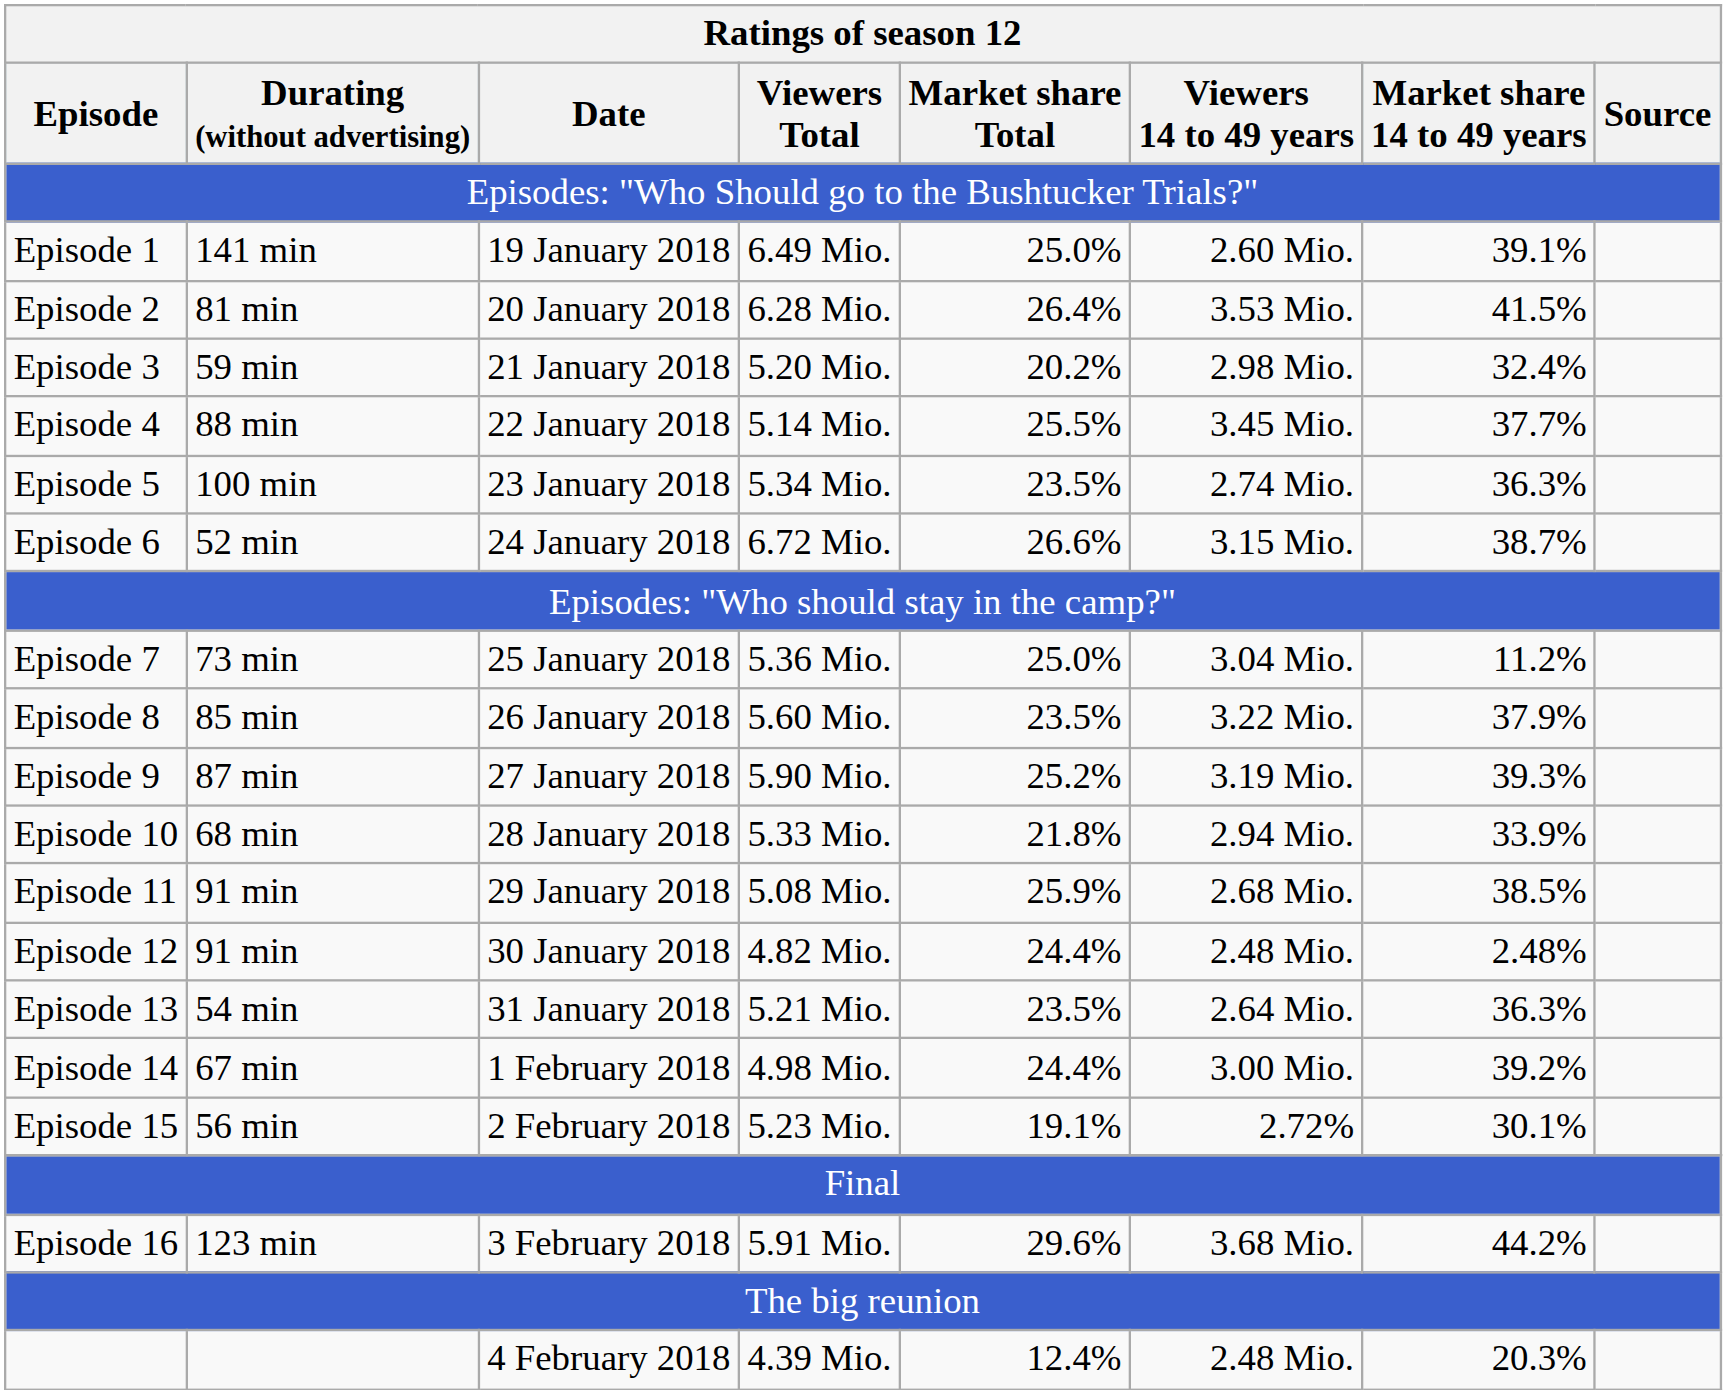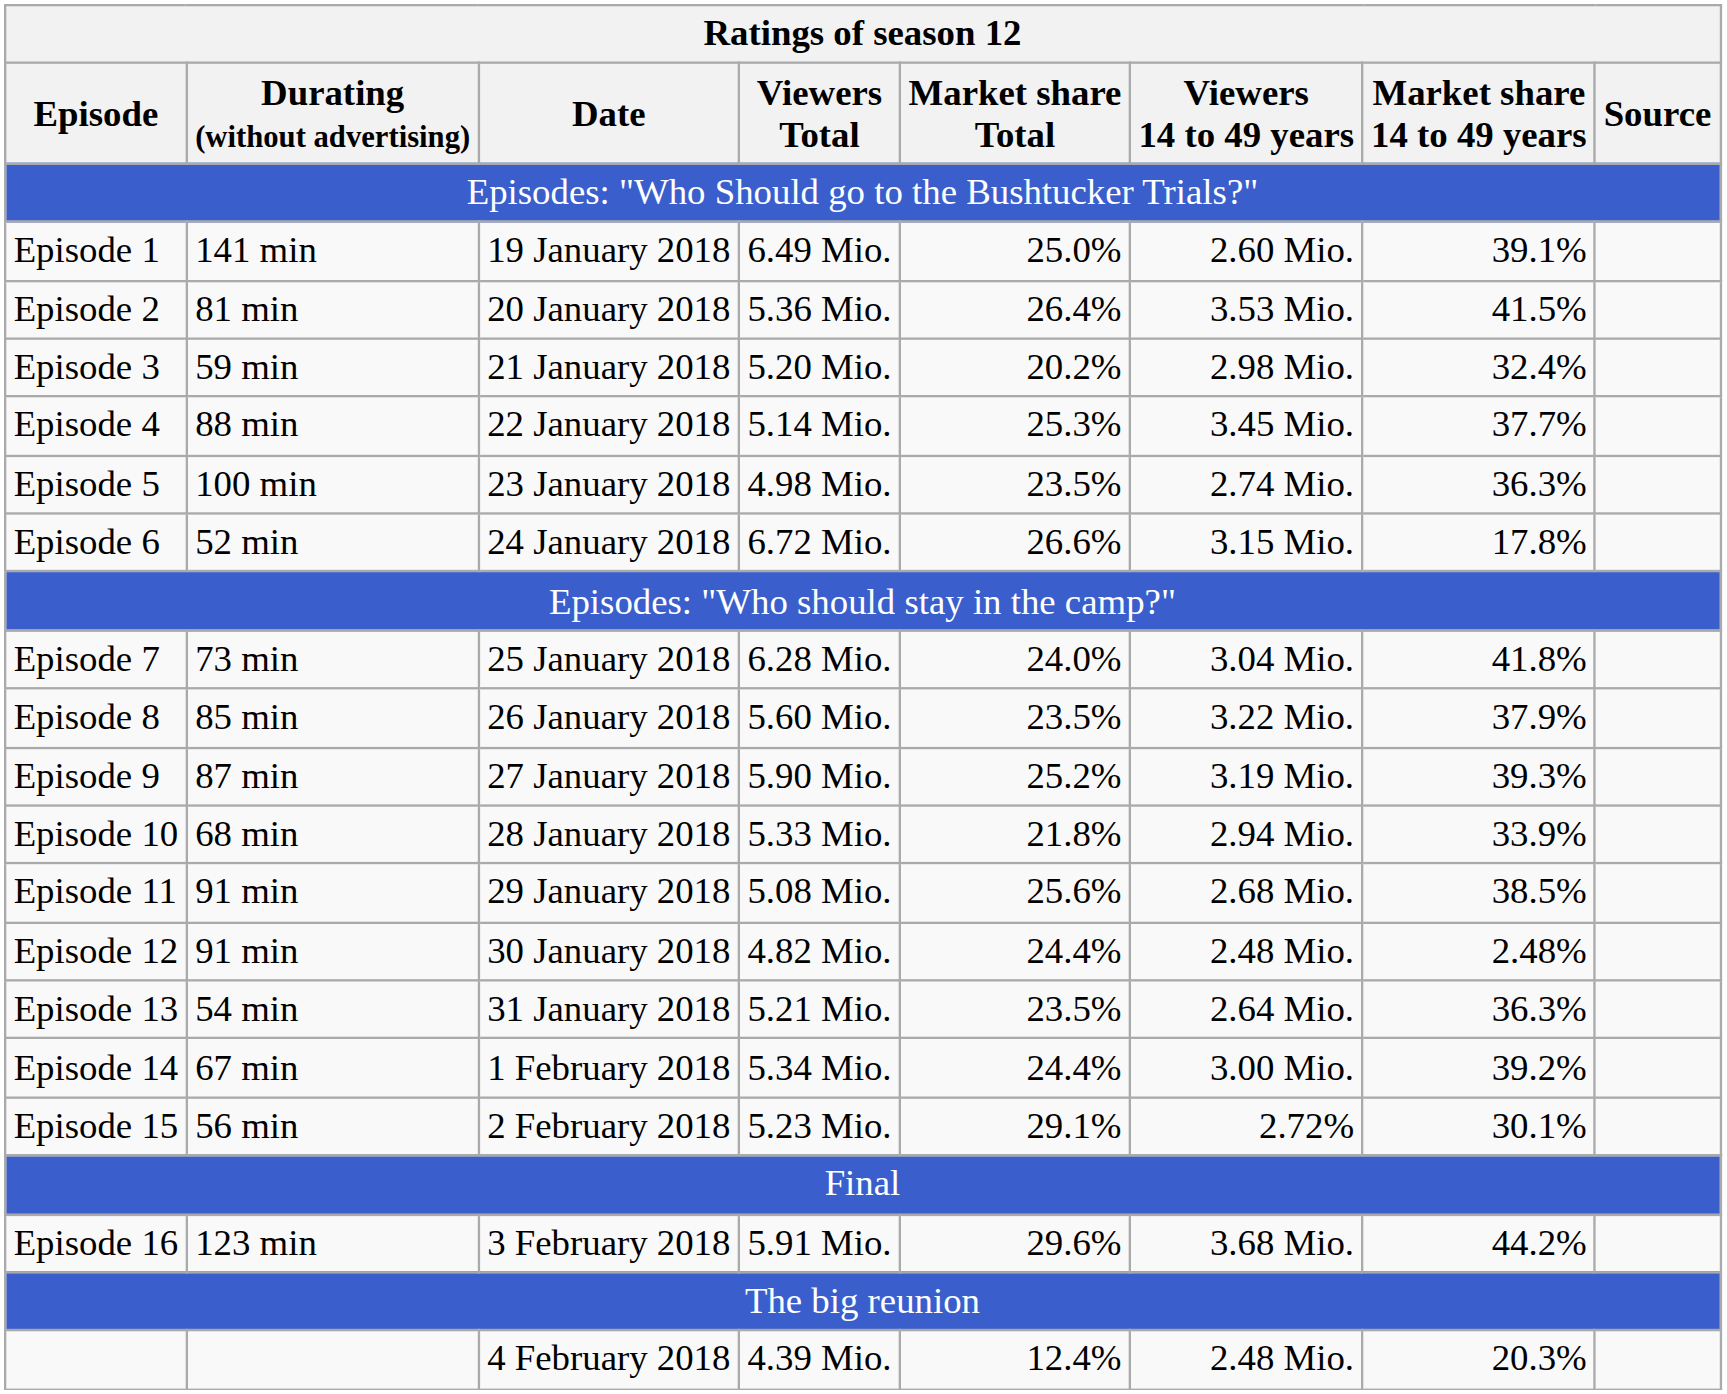Episode 2 | Viewers Total: 6.28 Mio. -> 5.36 Mio.
Episode 4 | Market share Total: 25.5% -> 25.3%
Episode 5 | Viewers Total: 5.34 Mio. -> 4.98 Mio.
Episode 6 | Market share 14 to 49 years: 38.7% -> 17.8%
Episode 7 | Viewers Total: 5.36 Mio. -> 6.28 Mio.
Episode 7 | Market share Total: 25.0% -> 24.0%
Episode 7 | Market share 14 to 49 years: 11.2% -> 41.8%
Episode 11 | Market share Total: 25.9% -> 25.6%
Episode 14 | Viewers Total: 4.98 Mio. -> 5.34 Mio.
Episode 15 | Market share Total: 19.1% -> 29.1%
